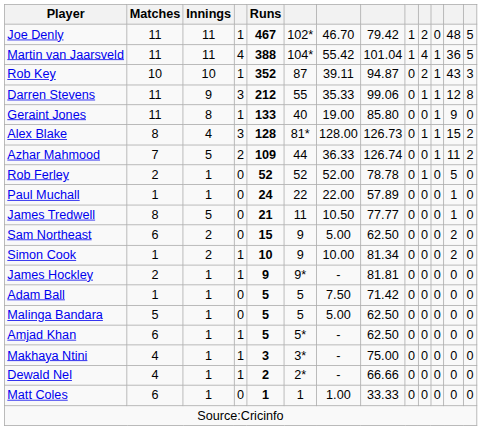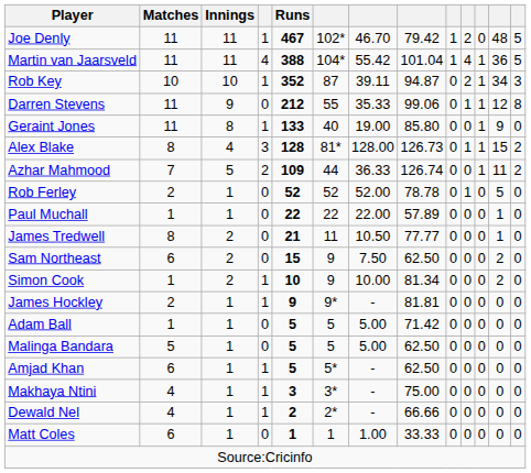Rob Key | column 12: 43 -> 34
Darren Stevens | column 4: 3 -> 0
Paul Muchall | Runs: 24 -> 22
James Tredwell | Innings: 5 -> 2
Sam Northeast | column 7: 5.00 -> 7.50
Adam Ball | column 7: 7.50 -> 5.00
